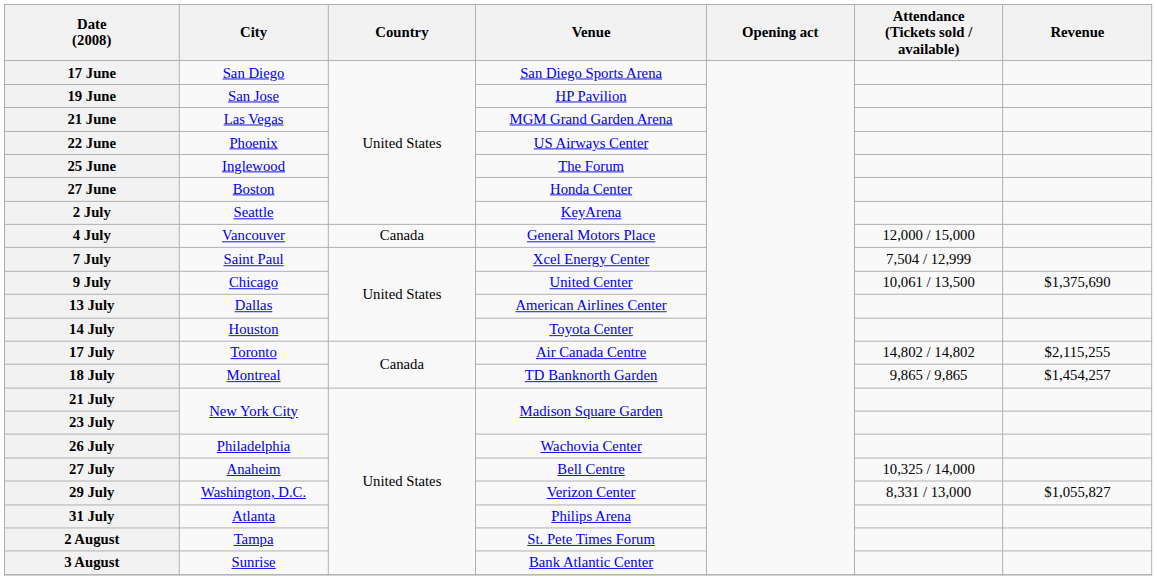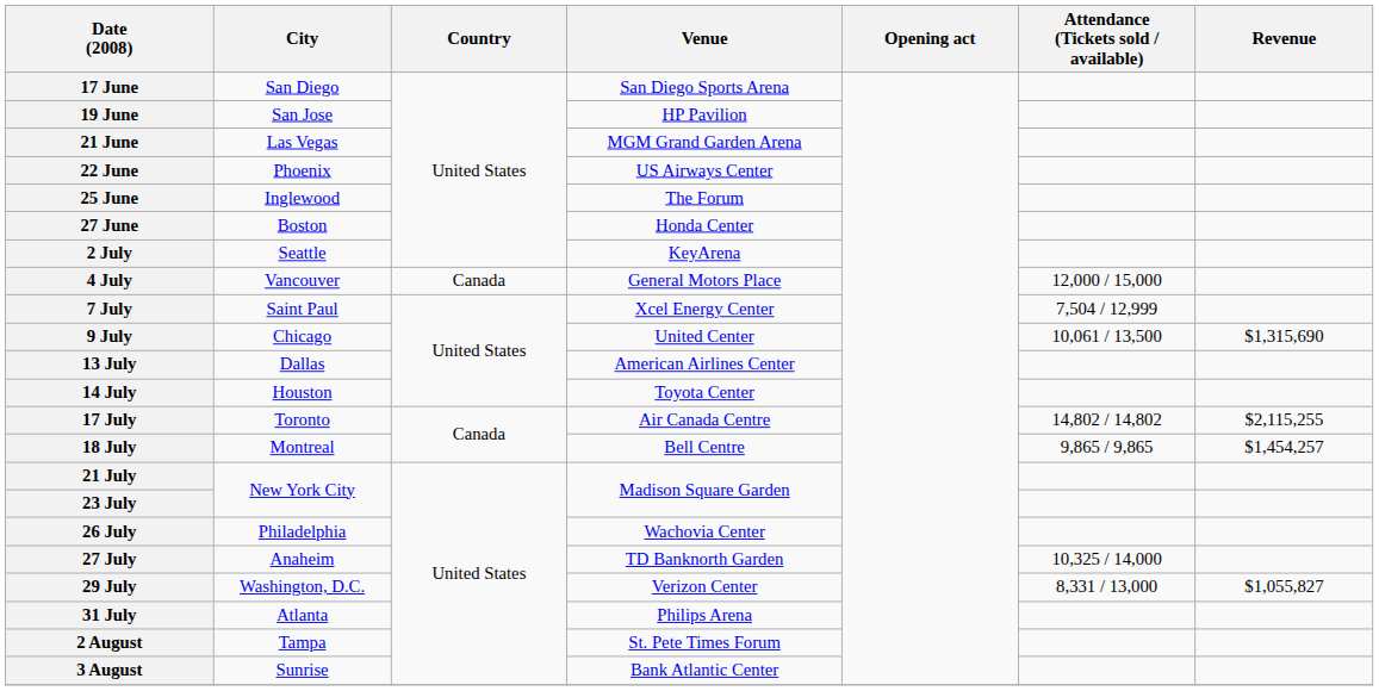9 July | Revenue: $1,375,690 -> $1,315,690
18 July | Venue: TD Banknorth Garden -> Bell Centre
27 July | Venue: Bell Centre -> TD Banknorth Garden
